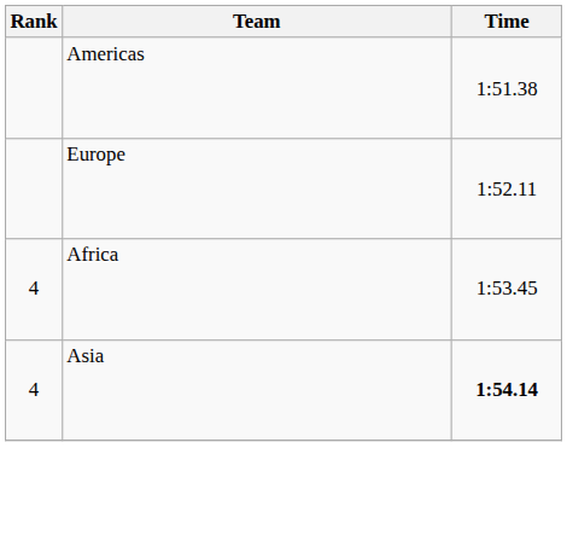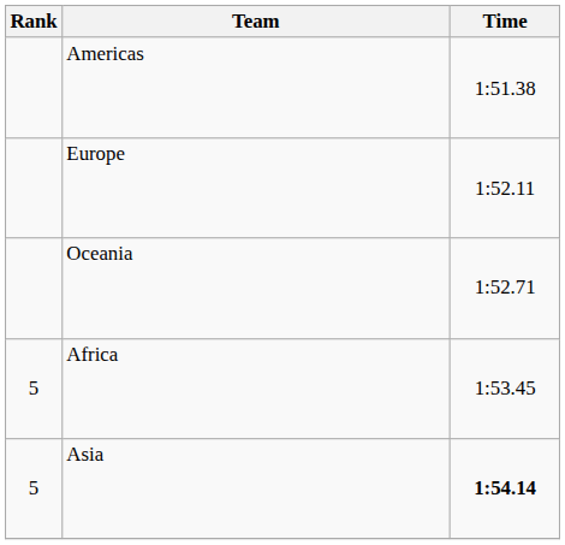+ row: Oceania | 1:52.71
Africa | Rank: 4 -> 5
Asia | Rank: 4 -> 5
